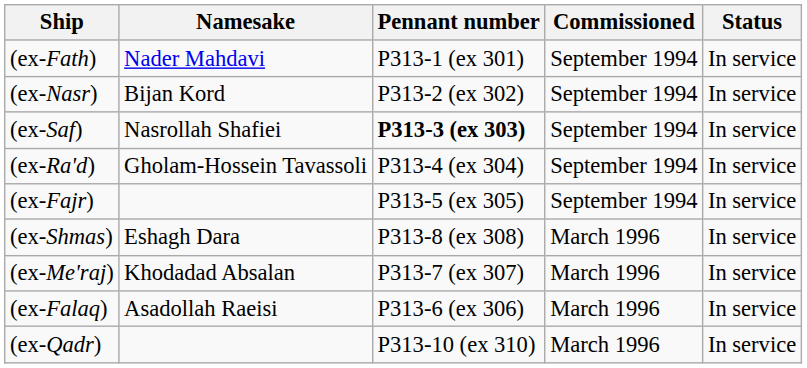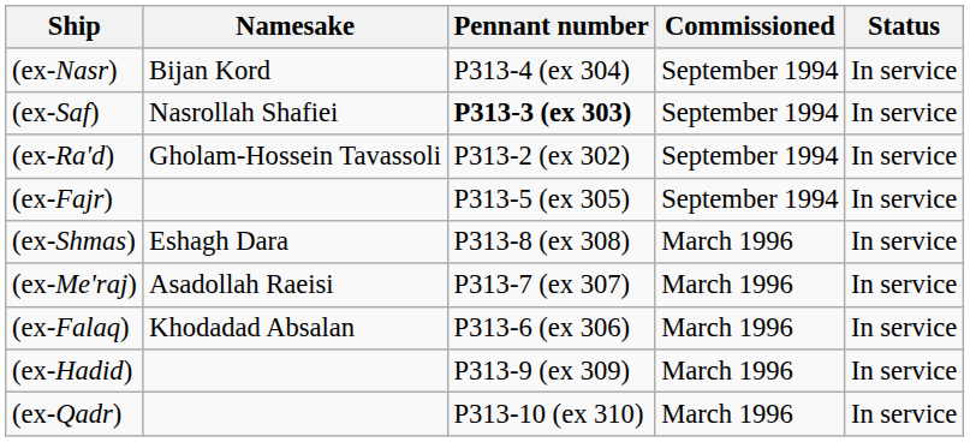- row: (ex-Fath) | Nader Mahdavi | P313-1 (ex 301) | September 1994 | In service
(ex-Nasr) | Pennant number: P313-2 (ex 302) -> P313-4 (ex 304)
(ex-Ra'd) | Pennant number: P313-4 (ex 304) -> P313-2 (ex 302)
(ex-Me'raj) | Namesake: Khodadad Absalan -> Asadollah Raeisi
(ex-Falaq) | Namesake: Asadollah Raeisi -> Khodadad Absalan
+ row: (ex-Hadid) | P313-9 (ex 309) | March 1996 | In service
